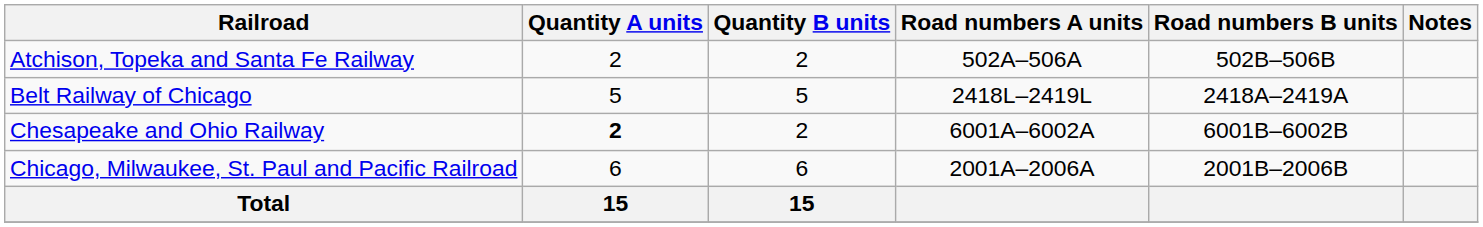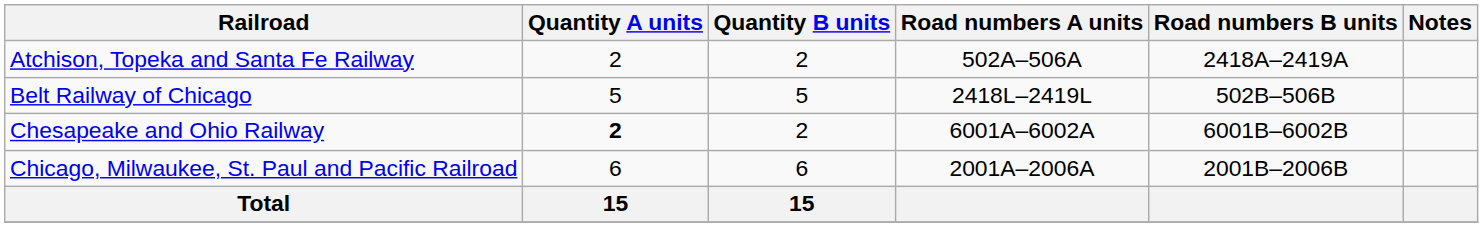Atchison, Topeka and Santa Fe Railway | Road numbers B units: 502B–506B -> 2418A–2419A
Belt Railway of Chicago | Road numbers B units: 2418A–2419A -> 502B–506B
